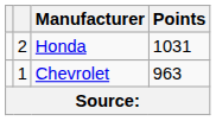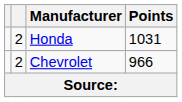Chevrolet | column 2: 1 -> 2
Chevrolet | Points: 963 -> 966
